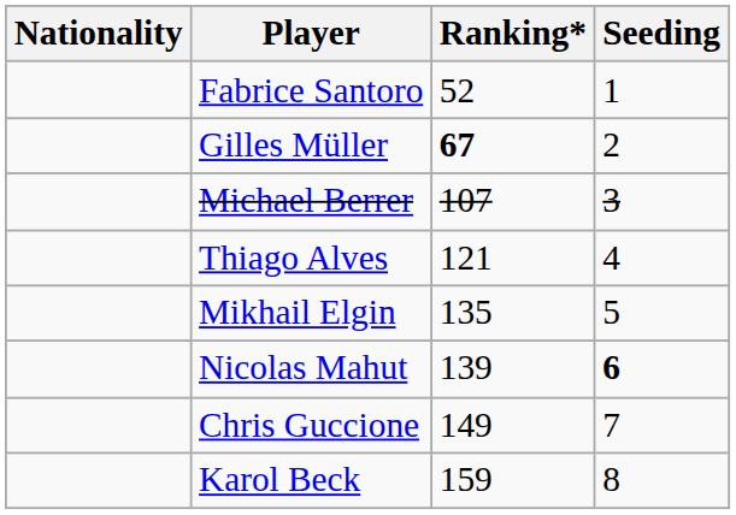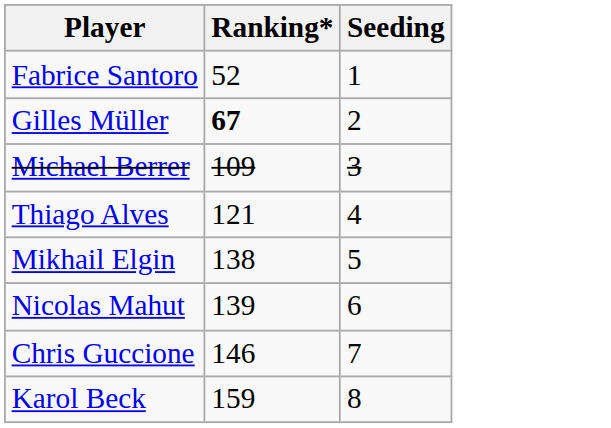- column: Nationality
Michael Berrer | Ranking*: 107 -> 109
Mikhail Elgin | Ranking*: 135 -> 138
Nicolas Mahut | Seeding: bold -> normal
Chris Guccione | Ranking*: 149 -> 146
